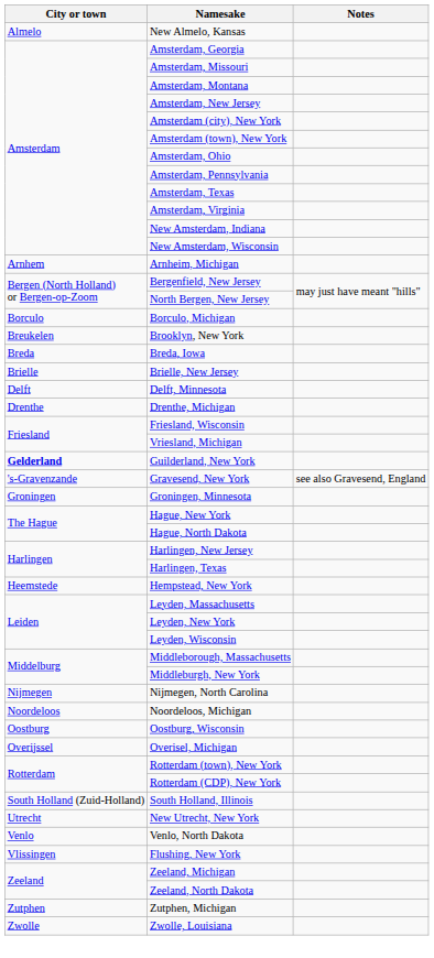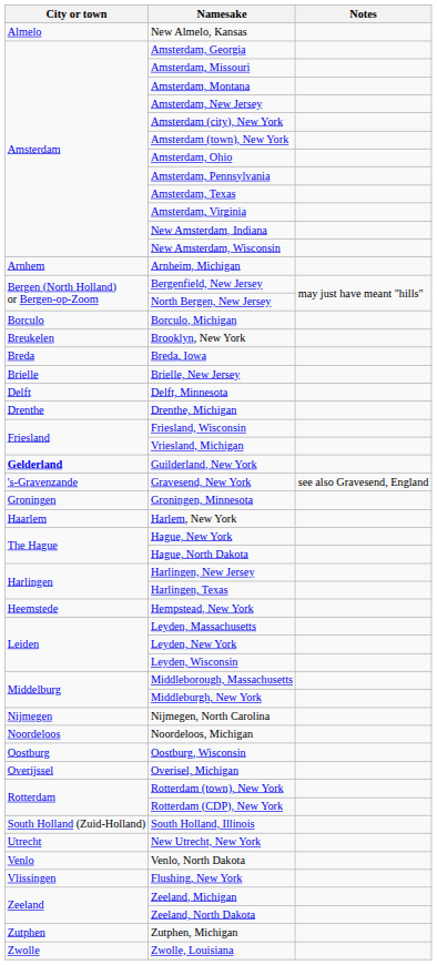+ row: Haarlem | Harlem, New York
